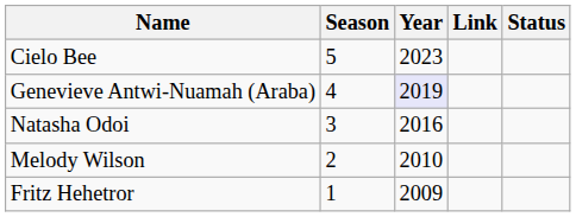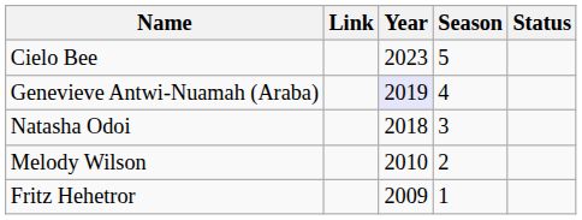columns swapped: Season <-> Link
Natasha Odoi | Year: 2016 -> 2018
